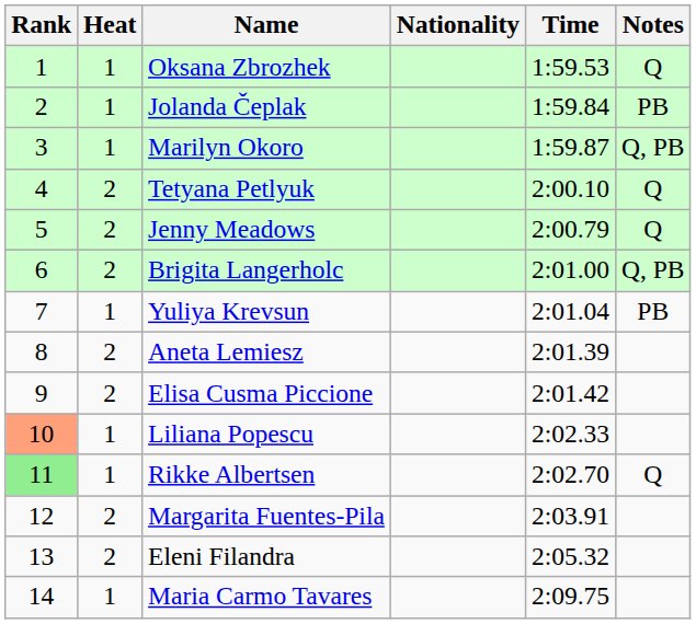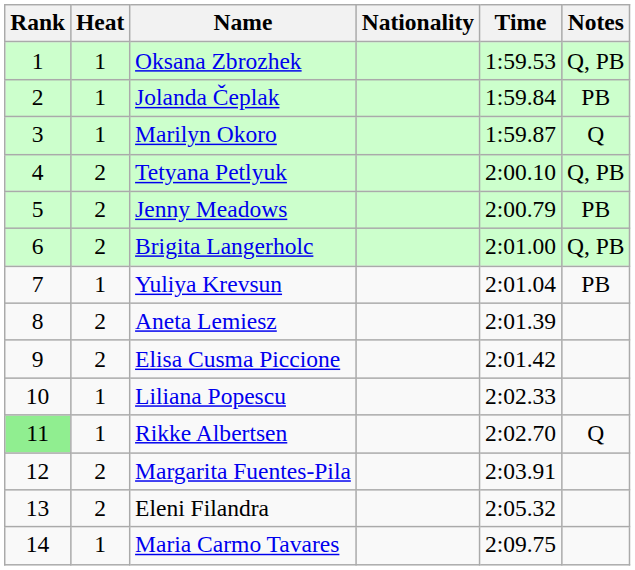Oksana Zbrozhek | Notes: Q -> Q, PB
Marilyn Okoro | Notes: Q, PB -> Q
Tetyana Petlyuk | Notes: Q -> Q, PB
Jenny Meadows | Notes: Q -> PB
Liliana Popescu | Rank: lightsalmon background -> no background
